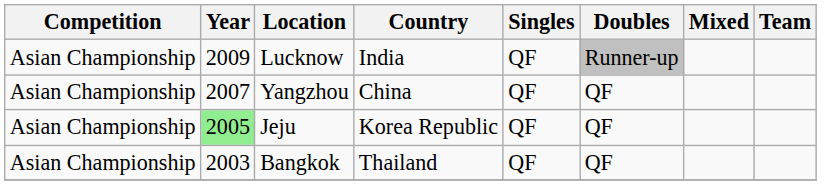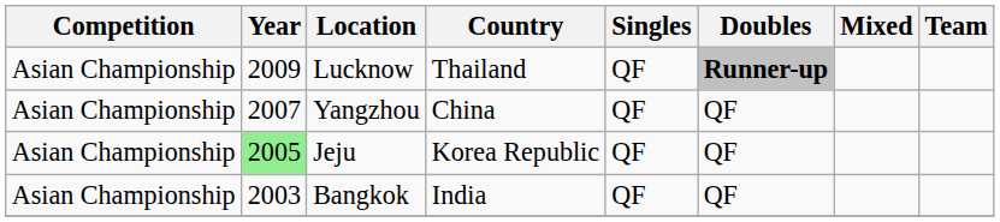Lucknow | Country: India -> Thailand
Lucknow | Doubles: normal -> bold
Bangkok | Country: Thailand -> India
